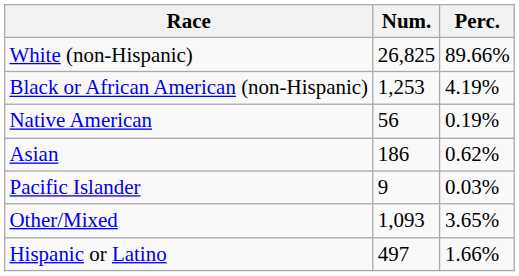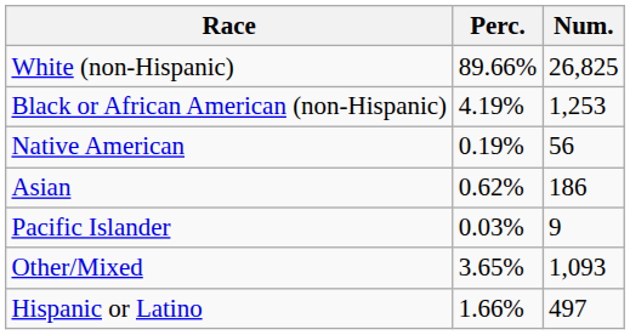columns swapped: Num. <-> Perc.
